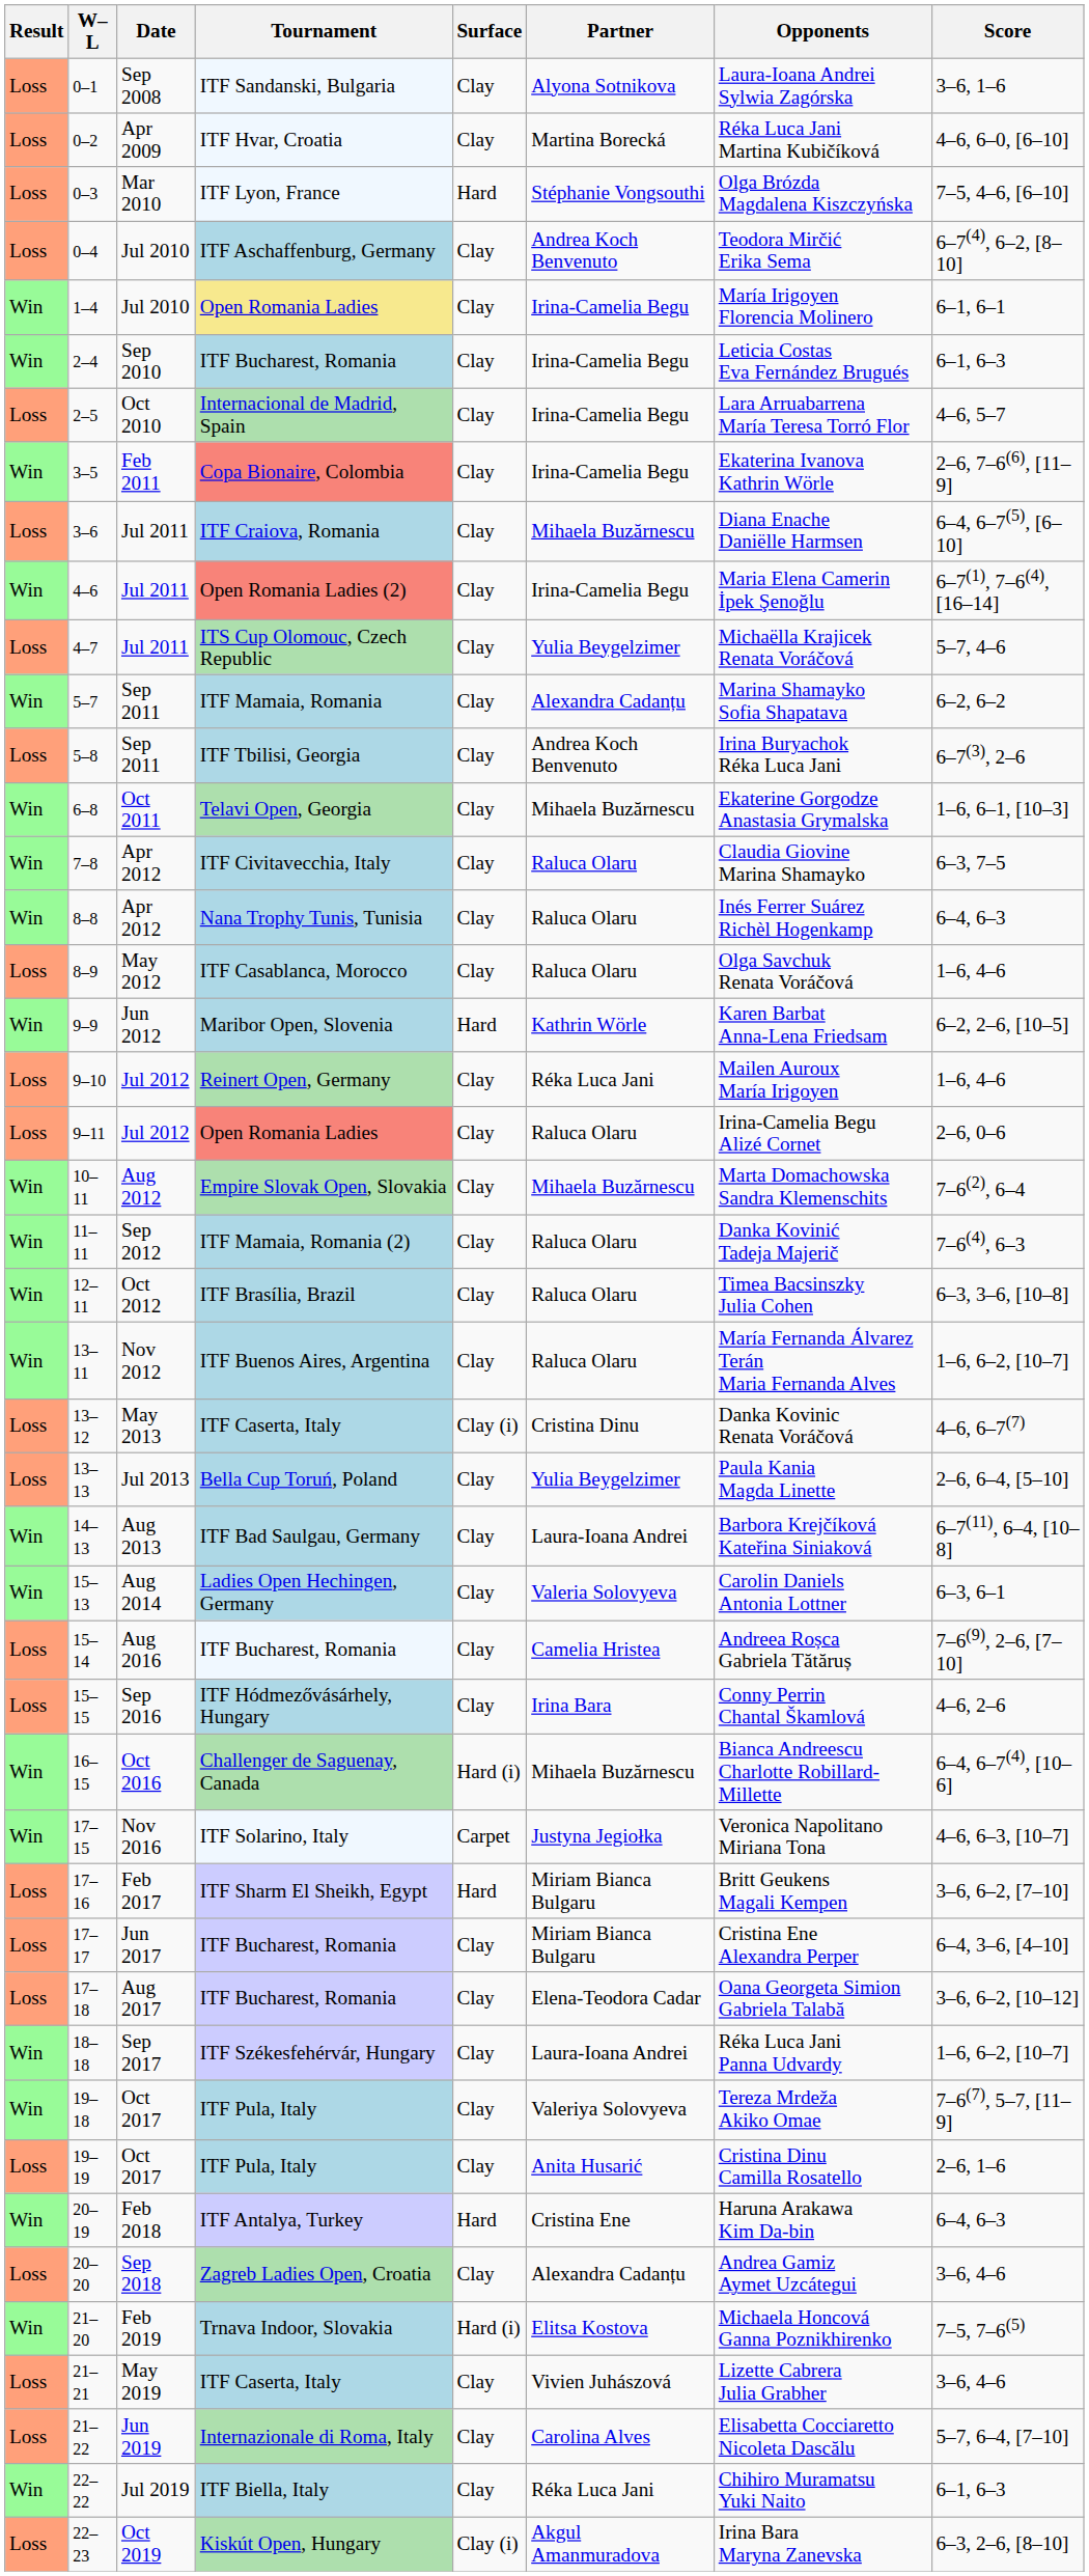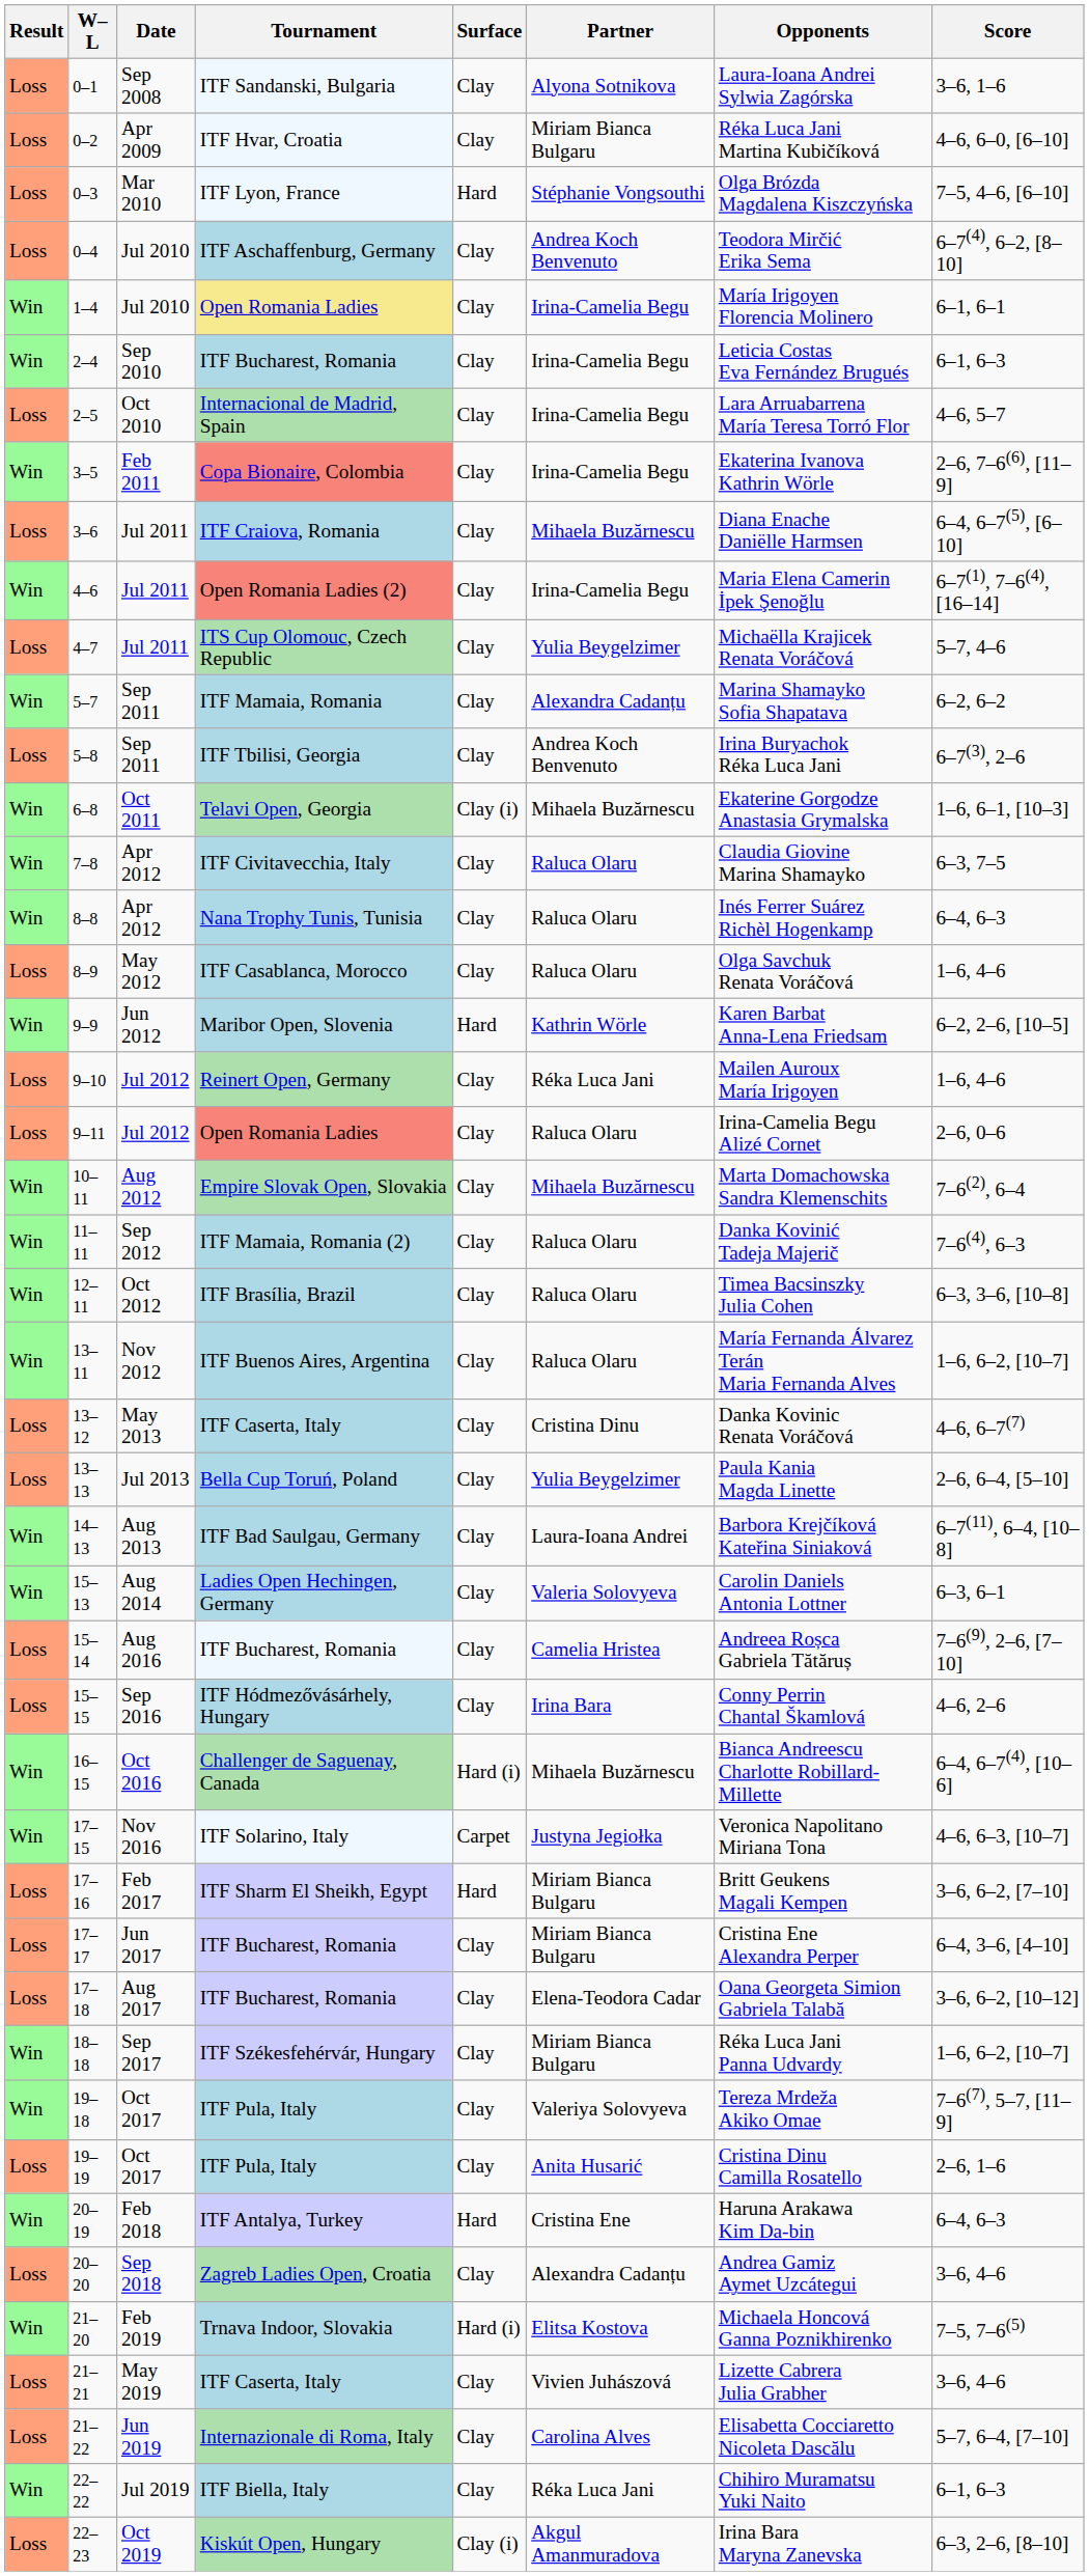0–2 | Partner: Martina Borecká -> Miriam Bianca Bulgaru
6–8 | Surface: Clay -> Clay (i)
13–12 | Surface: Clay (i) -> Clay
18–18 | Partner: Laura-Ioana Andrei -> Miriam Bianca Bulgaru
